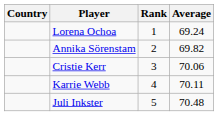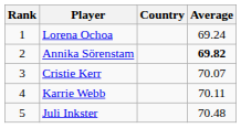columns swapped: Rank <-> Country
Annika Sörenstam | Average: normal -> bold
Cristie Kerr | Average: 70.06 -> 70.07
